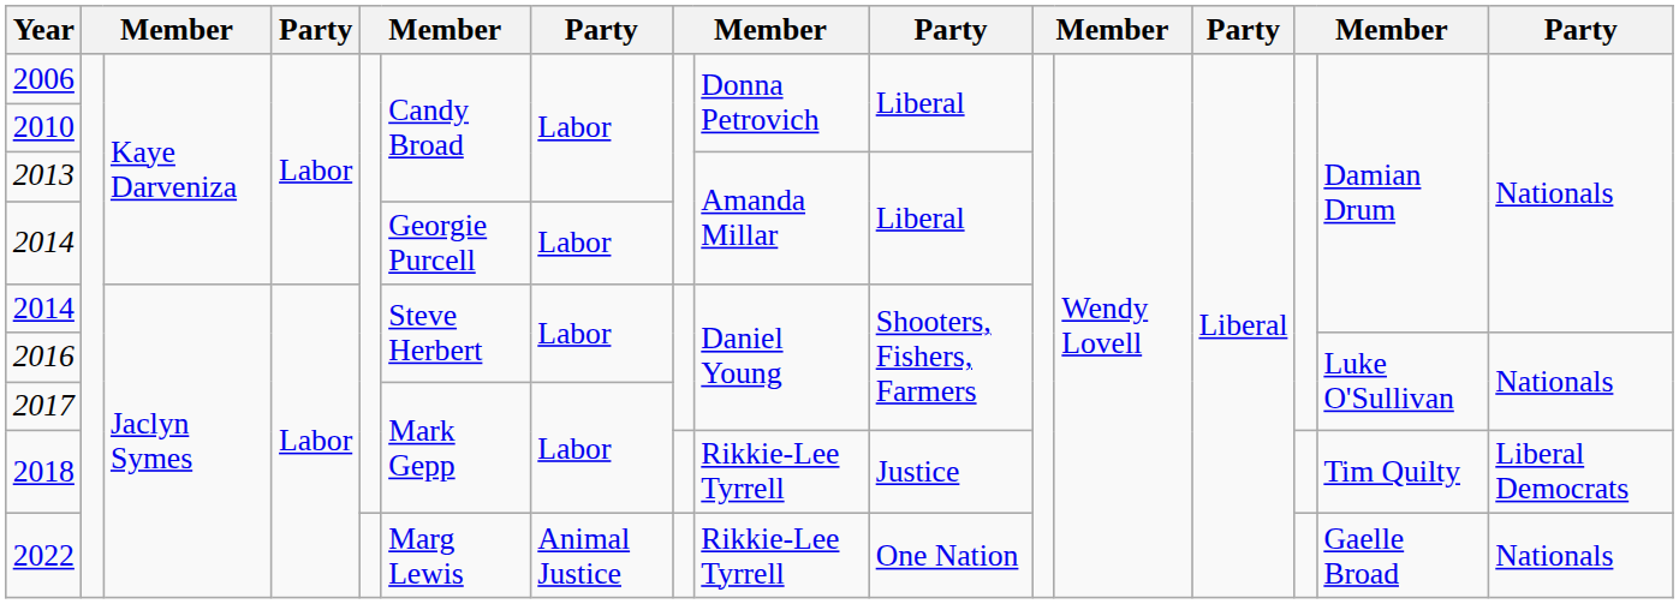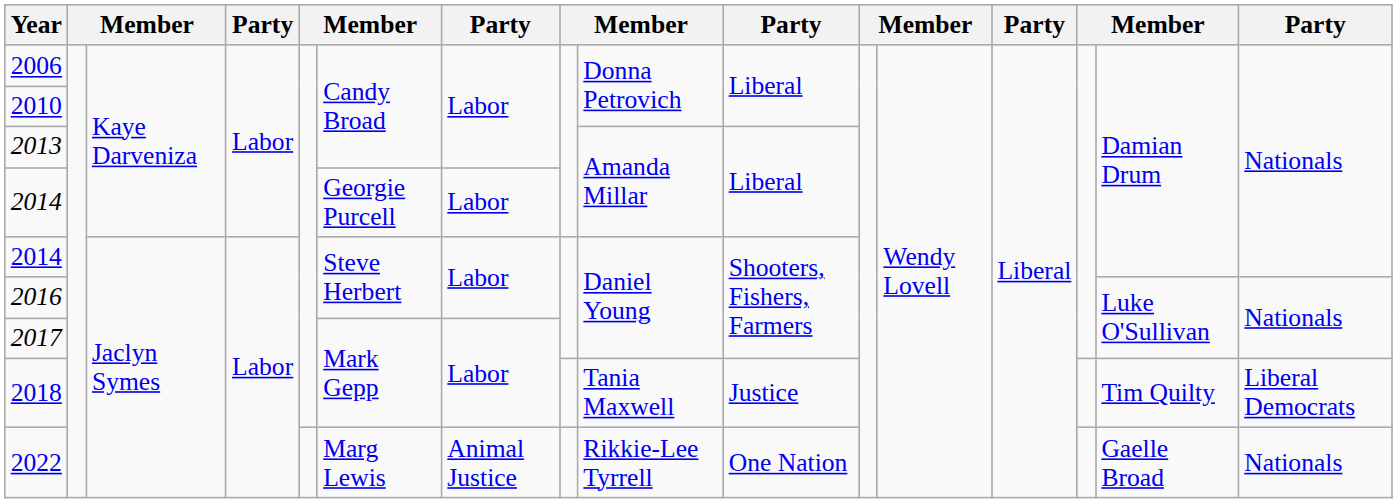2018 | column 9: Rikkie-Lee Tyrrell -> Tania Maxwell
